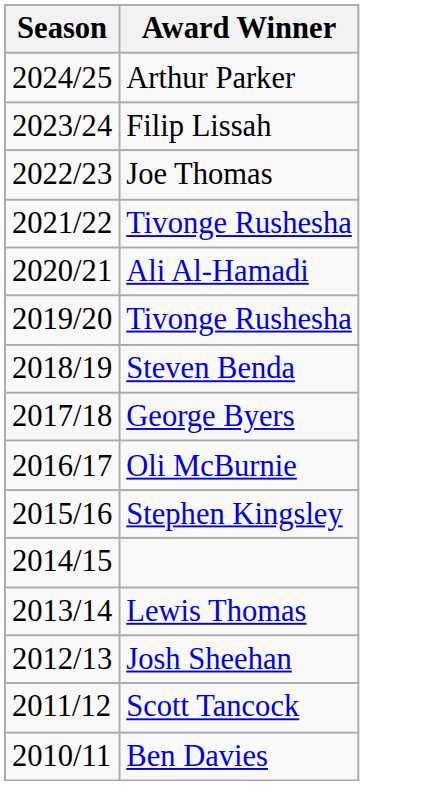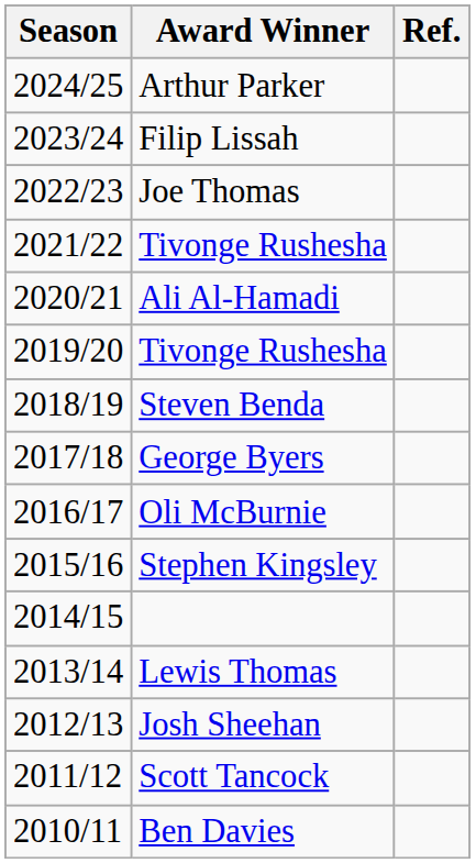+ column: Ref.
